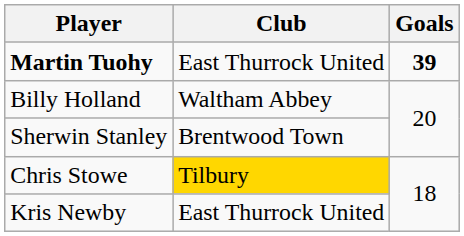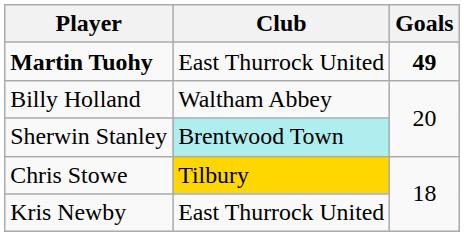Martin Tuohy | Goals: 39 -> 49
Sherwin Stanley | Club: no background -> paleturquoise background
